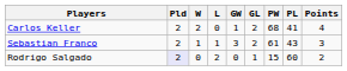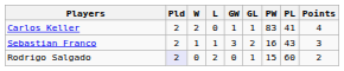Carlos Keller | GL: 2 -> 1
Carlos Keller | PW: 68 -> 83
Sebastian Franco | PW: 61 -> 16
